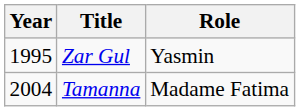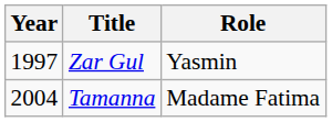Zar Gul | Year: 1995 -> 1997
